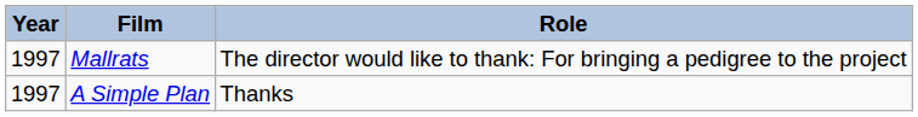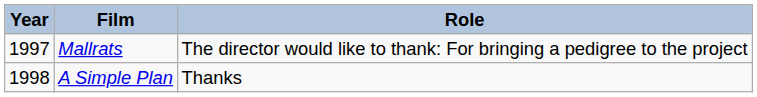A Simple Plan | Year: 1997 -> 1998
